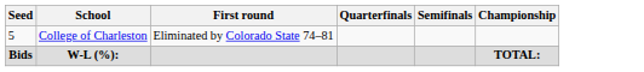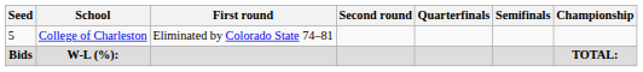+ column: Second round
